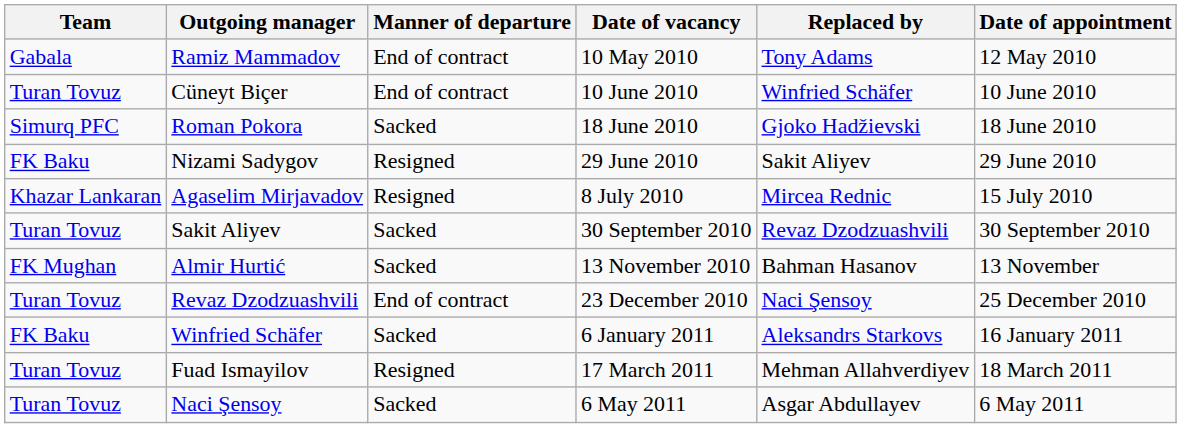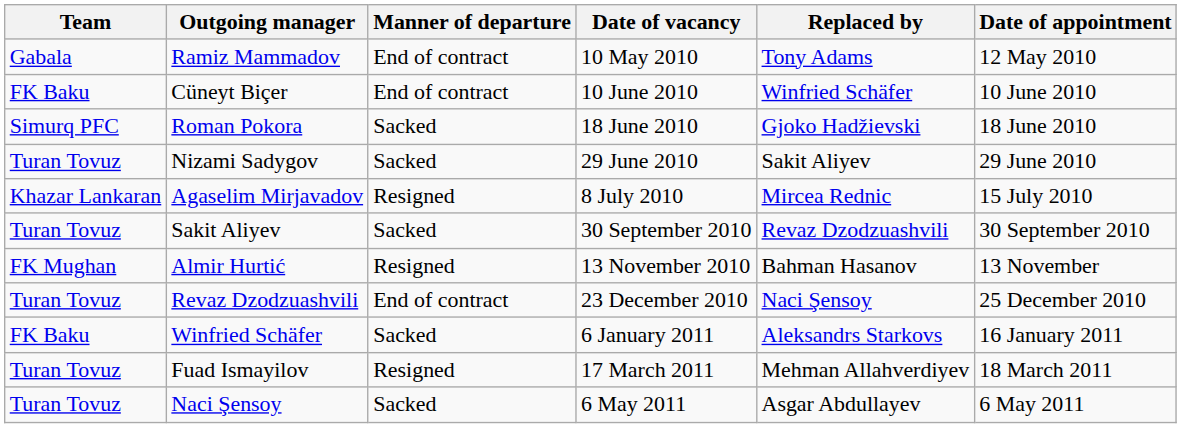Cüneyt Biçer | Team: Turan Tovuz -> FK Baku
Nizami Sadygov | Team: FK Baku -> Turan Tovuz
Nizami Sadygov | Manner of departure: Resigned -> Sacked
Almir Hurtić | Manner of departure: Sacked -> Resigned
